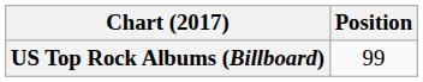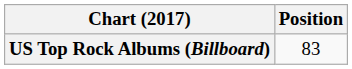US Top Rock Albums (Billboard) | Position: 99 -> 83
